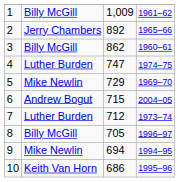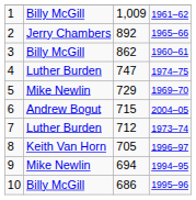8 | column 2: Billy McGill -> Keith Van Horn
10 | column 2: Keith Van Horn -> Billy McGill
